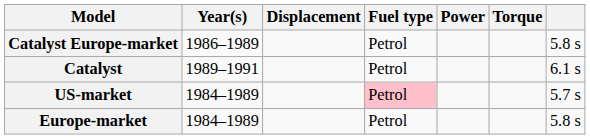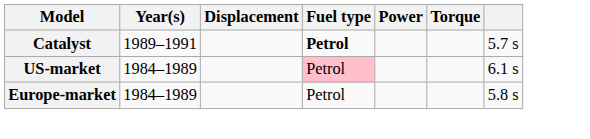- row: Catalyst Europe-market | 1986–1989 | Petrol | 5.8 s
Catalyst | Fuel type: normal -> bold
Catalyst | column 7: 6.1 s -> 5.7 s
US-market | column 7: 5.7 s -> 6.1 s
